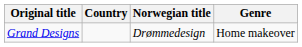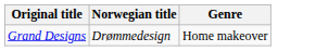- column: Country
